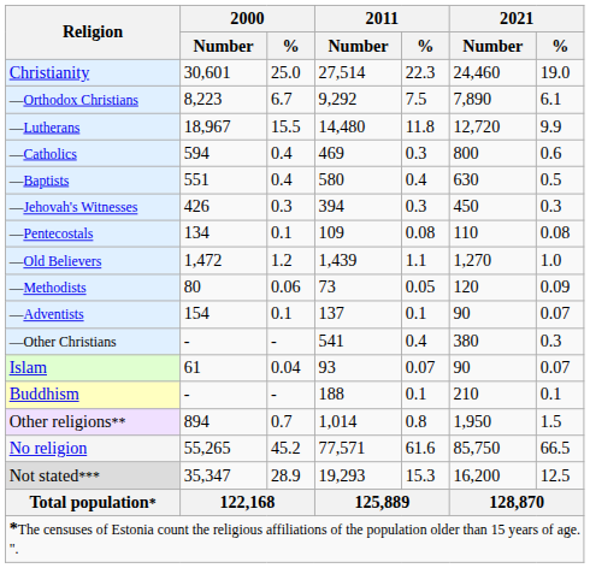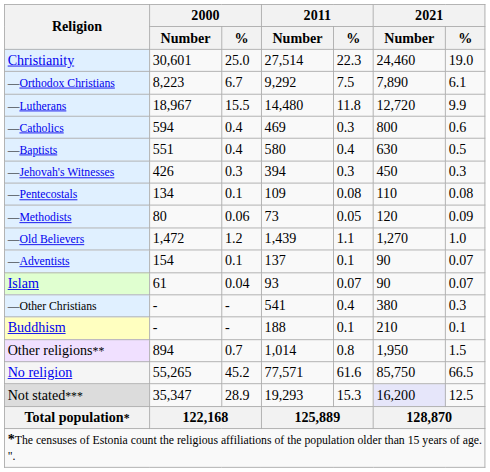rows swapped: —Old Believers <-> —Methodists
rows swapped: —Other Christians <-> Islam
Not stated*** | 2021 / Number: no background -> lavender background
